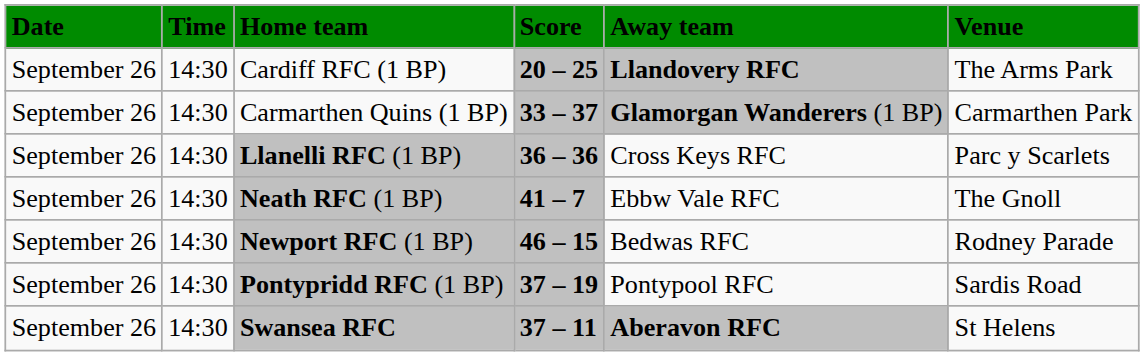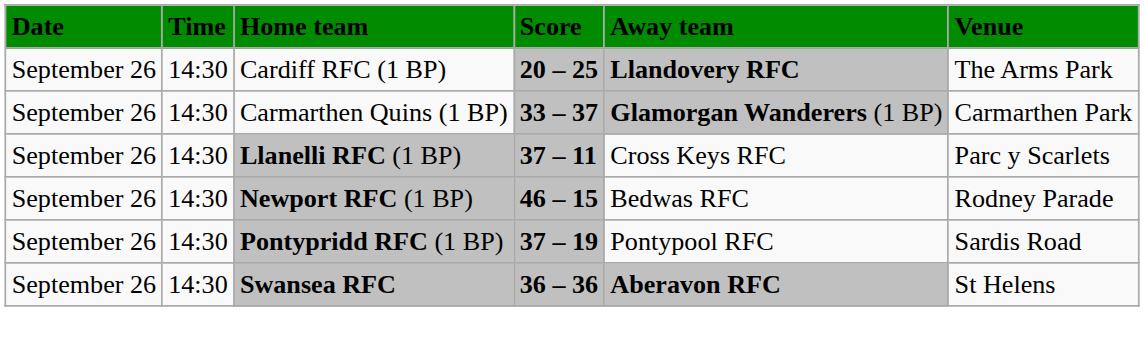Llanelli RFC (1 BP) | Score: 36 – 36 -> 37 – 11
- row: September 26 | 14:30 | Neath RFC (1 BP) | 41 – 7 | Ebbw Vale RFC | The Gnoll
Swansea RFC | Score: 37 – 11 -> 36 – 36
